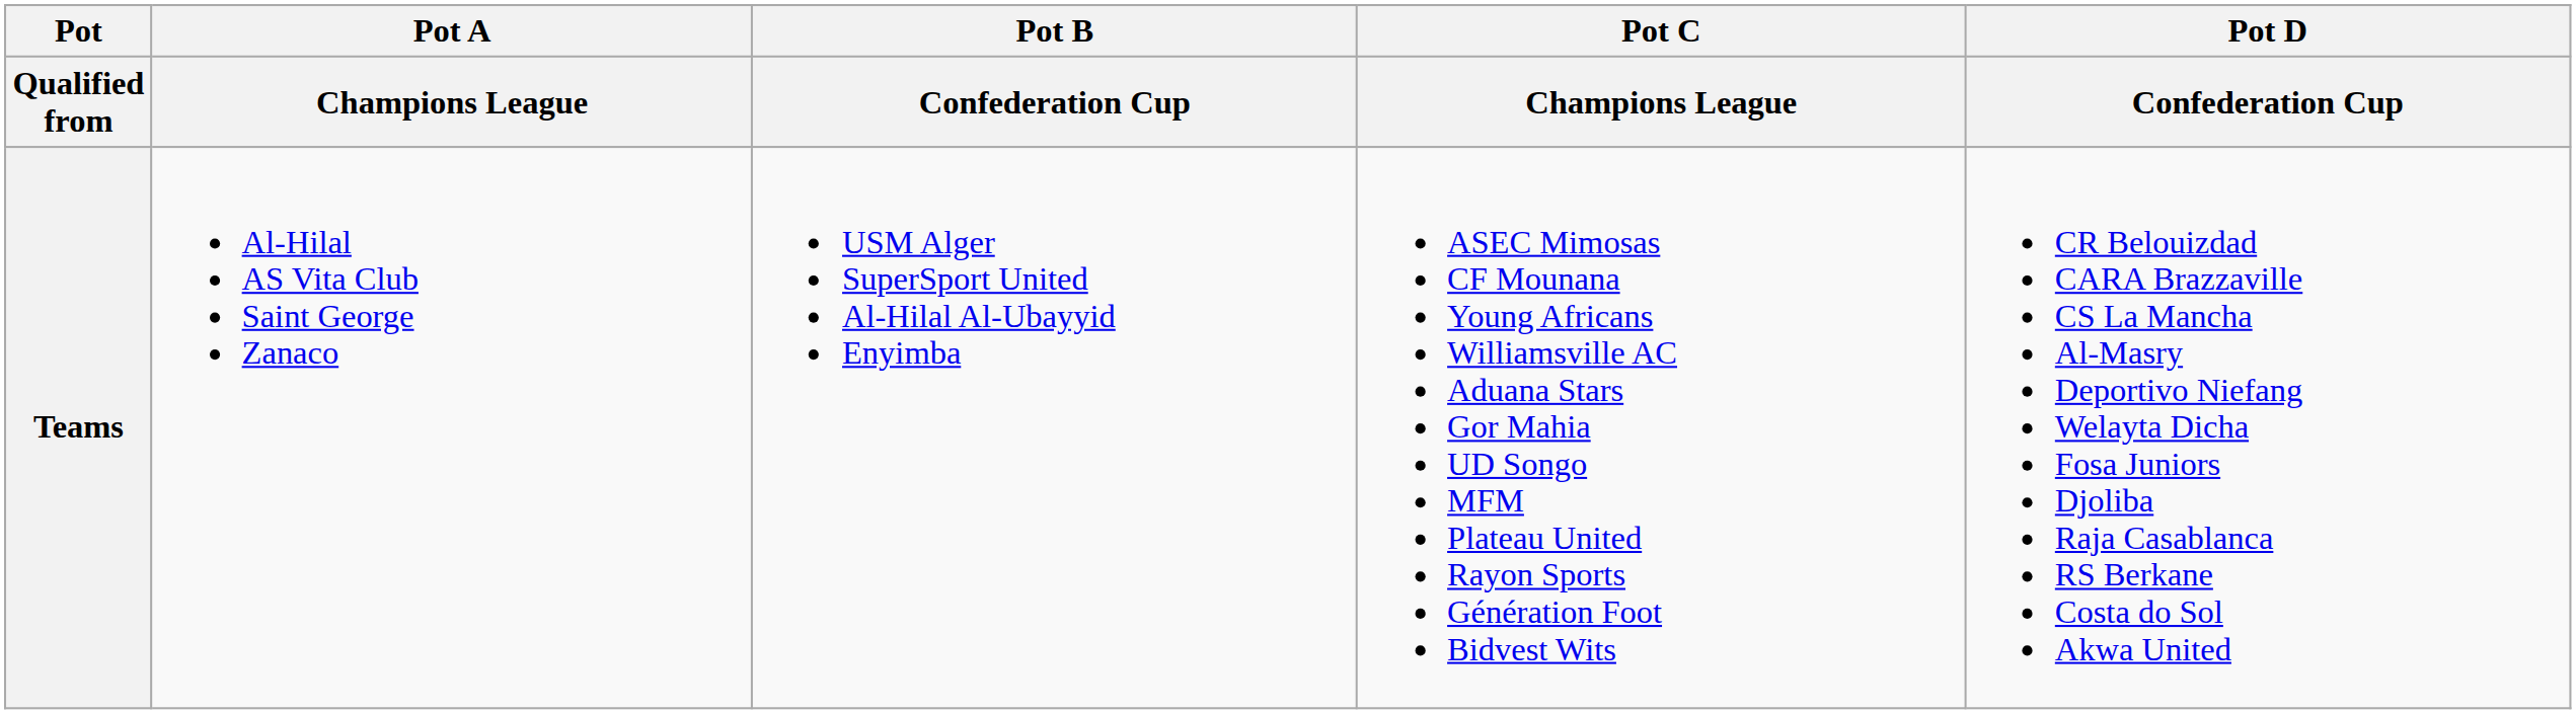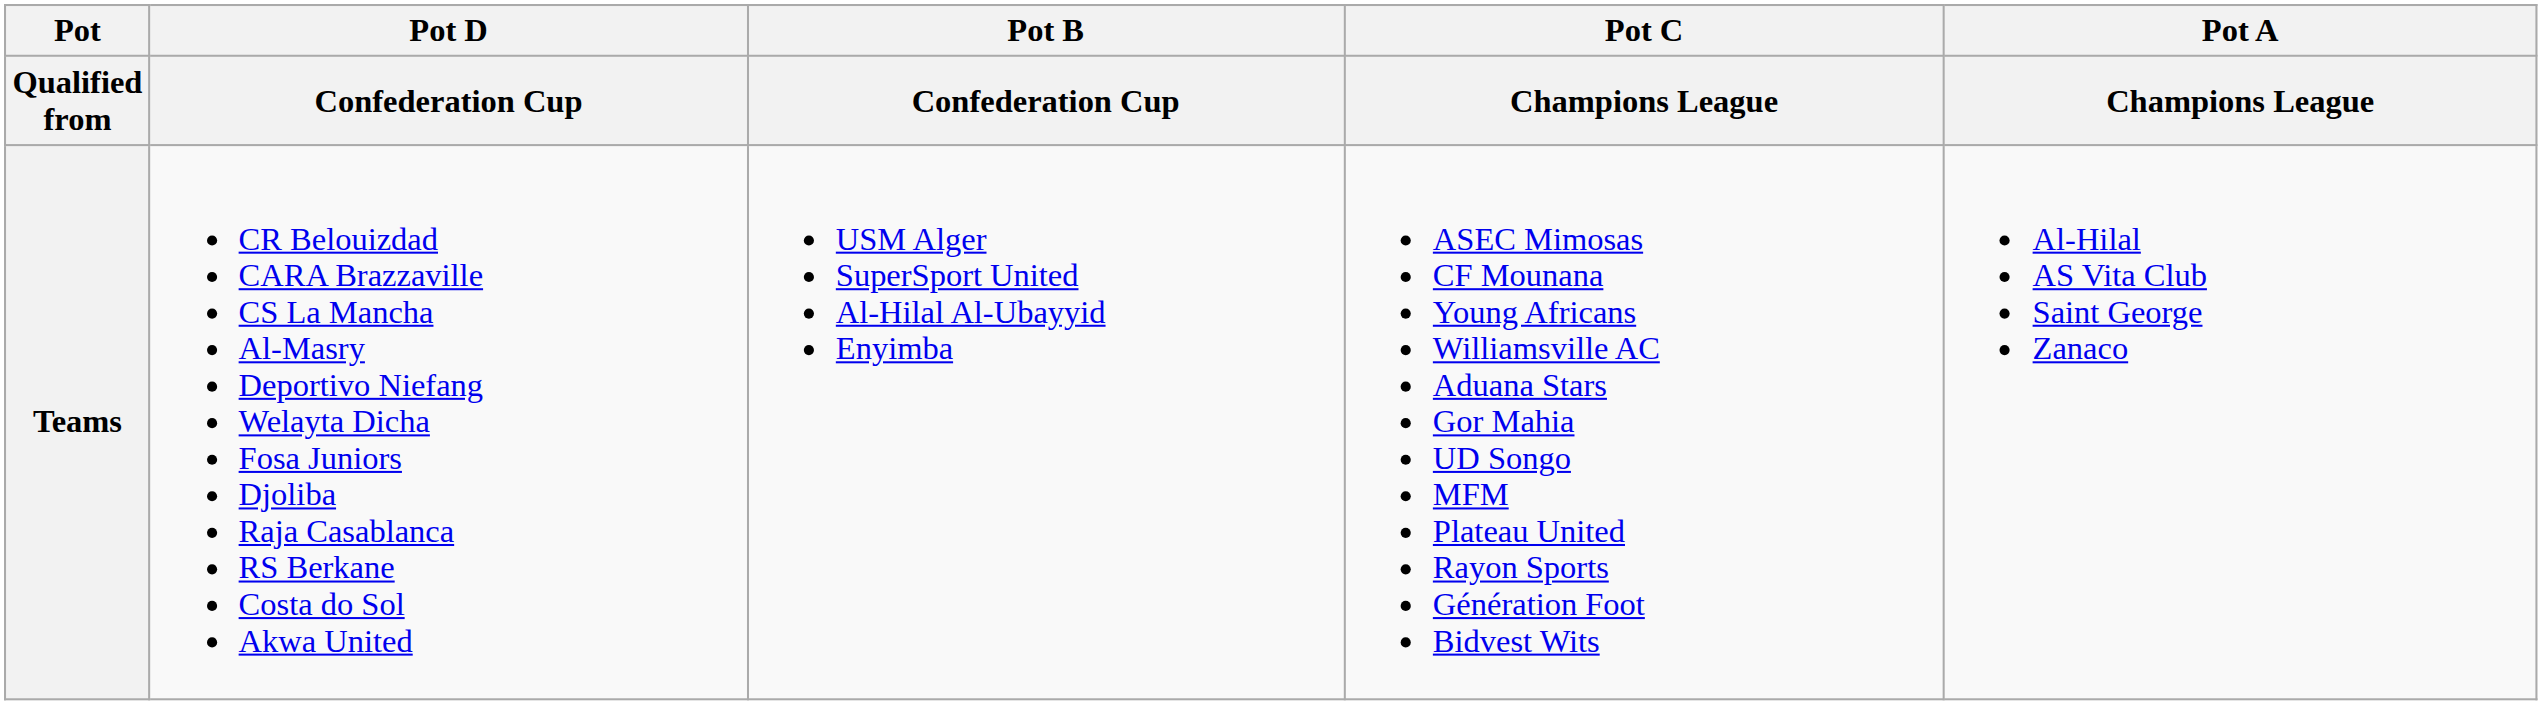columns swapped: Pot A / Champions League <-> Pot D / Confederation Cup
